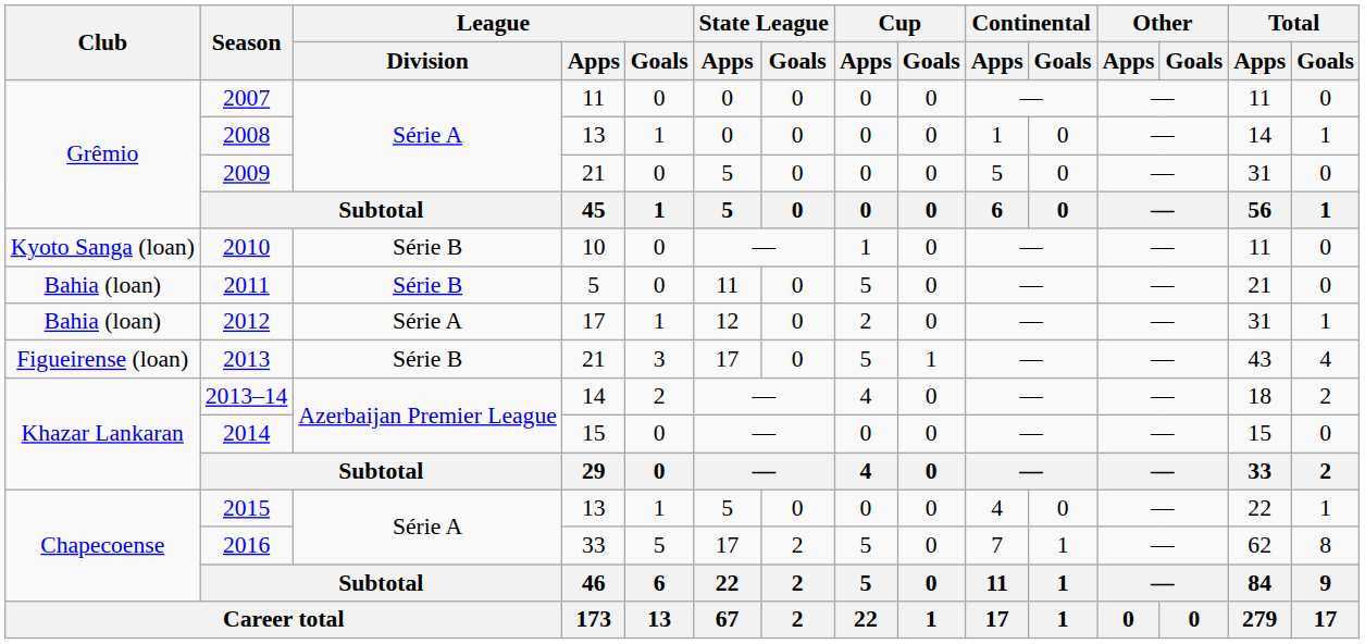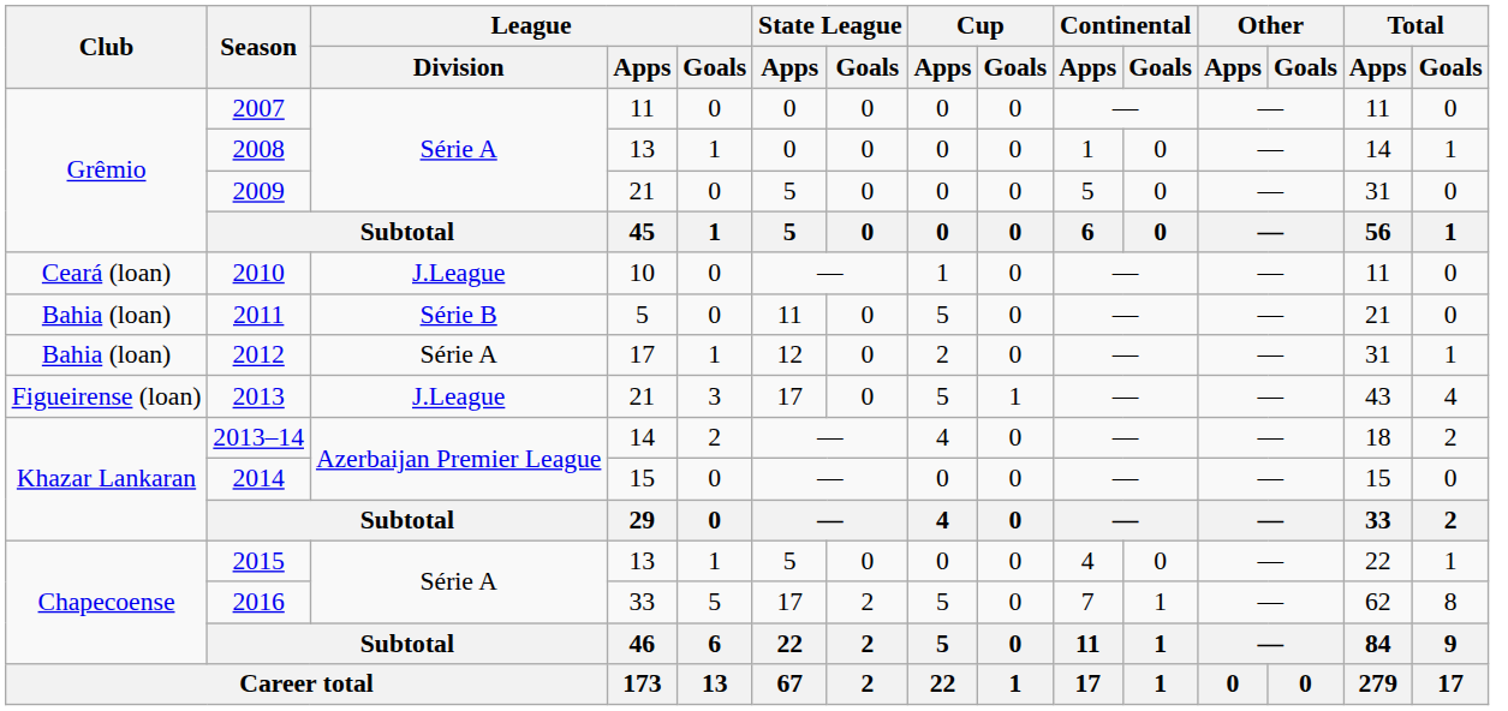2010 | Club: Kyoto Sanga (loan) -> Ceará (loan)
2010 | League / Division: Série B -> J.League
2013 | League / Division: Série B -> J.League
